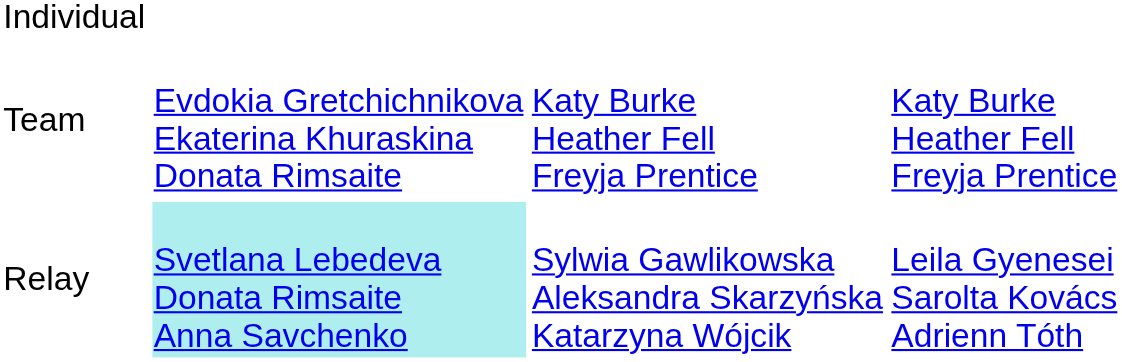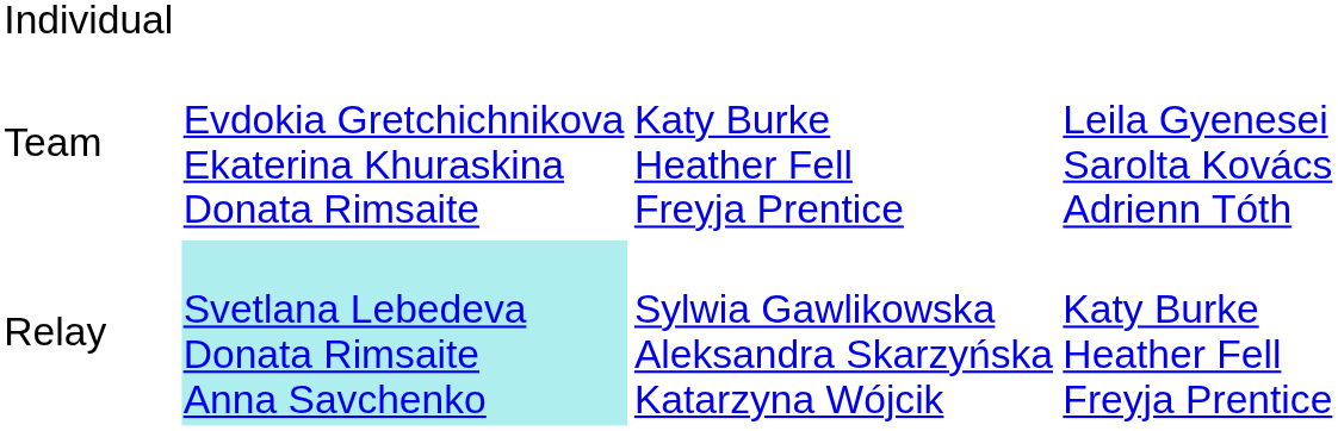Team | column 4: Katy Burke Heather Fell Freyja Prentice -> Leila Gyenesei Sarolta Kovács Adrienn Tóth
Relay | column 4: Leila Gyenesei Sarolta Kovács Adrienn Tóth -> Katy Burke Heather Fell Freyja Prentice
